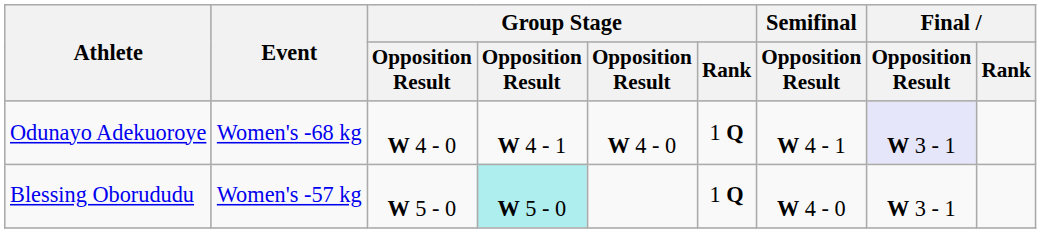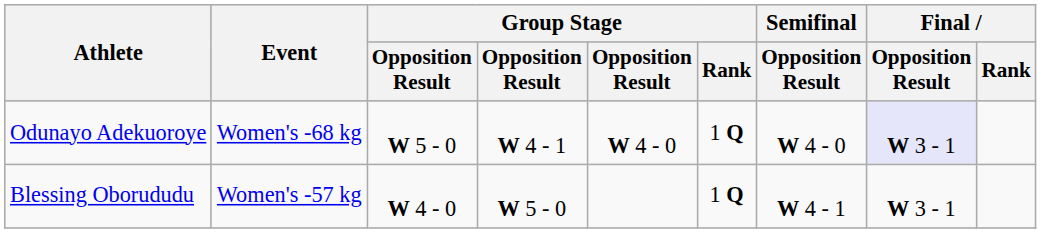Odunayo Adekuoroye | column 3: W 4 - 0 -> W 5 - 0
Odunayo Adekuoroye | Semifinal / Opposition Result: W 4 - 1 -> W 4 - 0
Blessing Oborududu | column 3: W 5 - 0 -> W 4 - 0
Blessing Oborududu | column 4: paleturquoise background -> no background
Blessing Oborududu | Semifinal / Opposition Result: W 4 - 0 -> W 4 - 1
